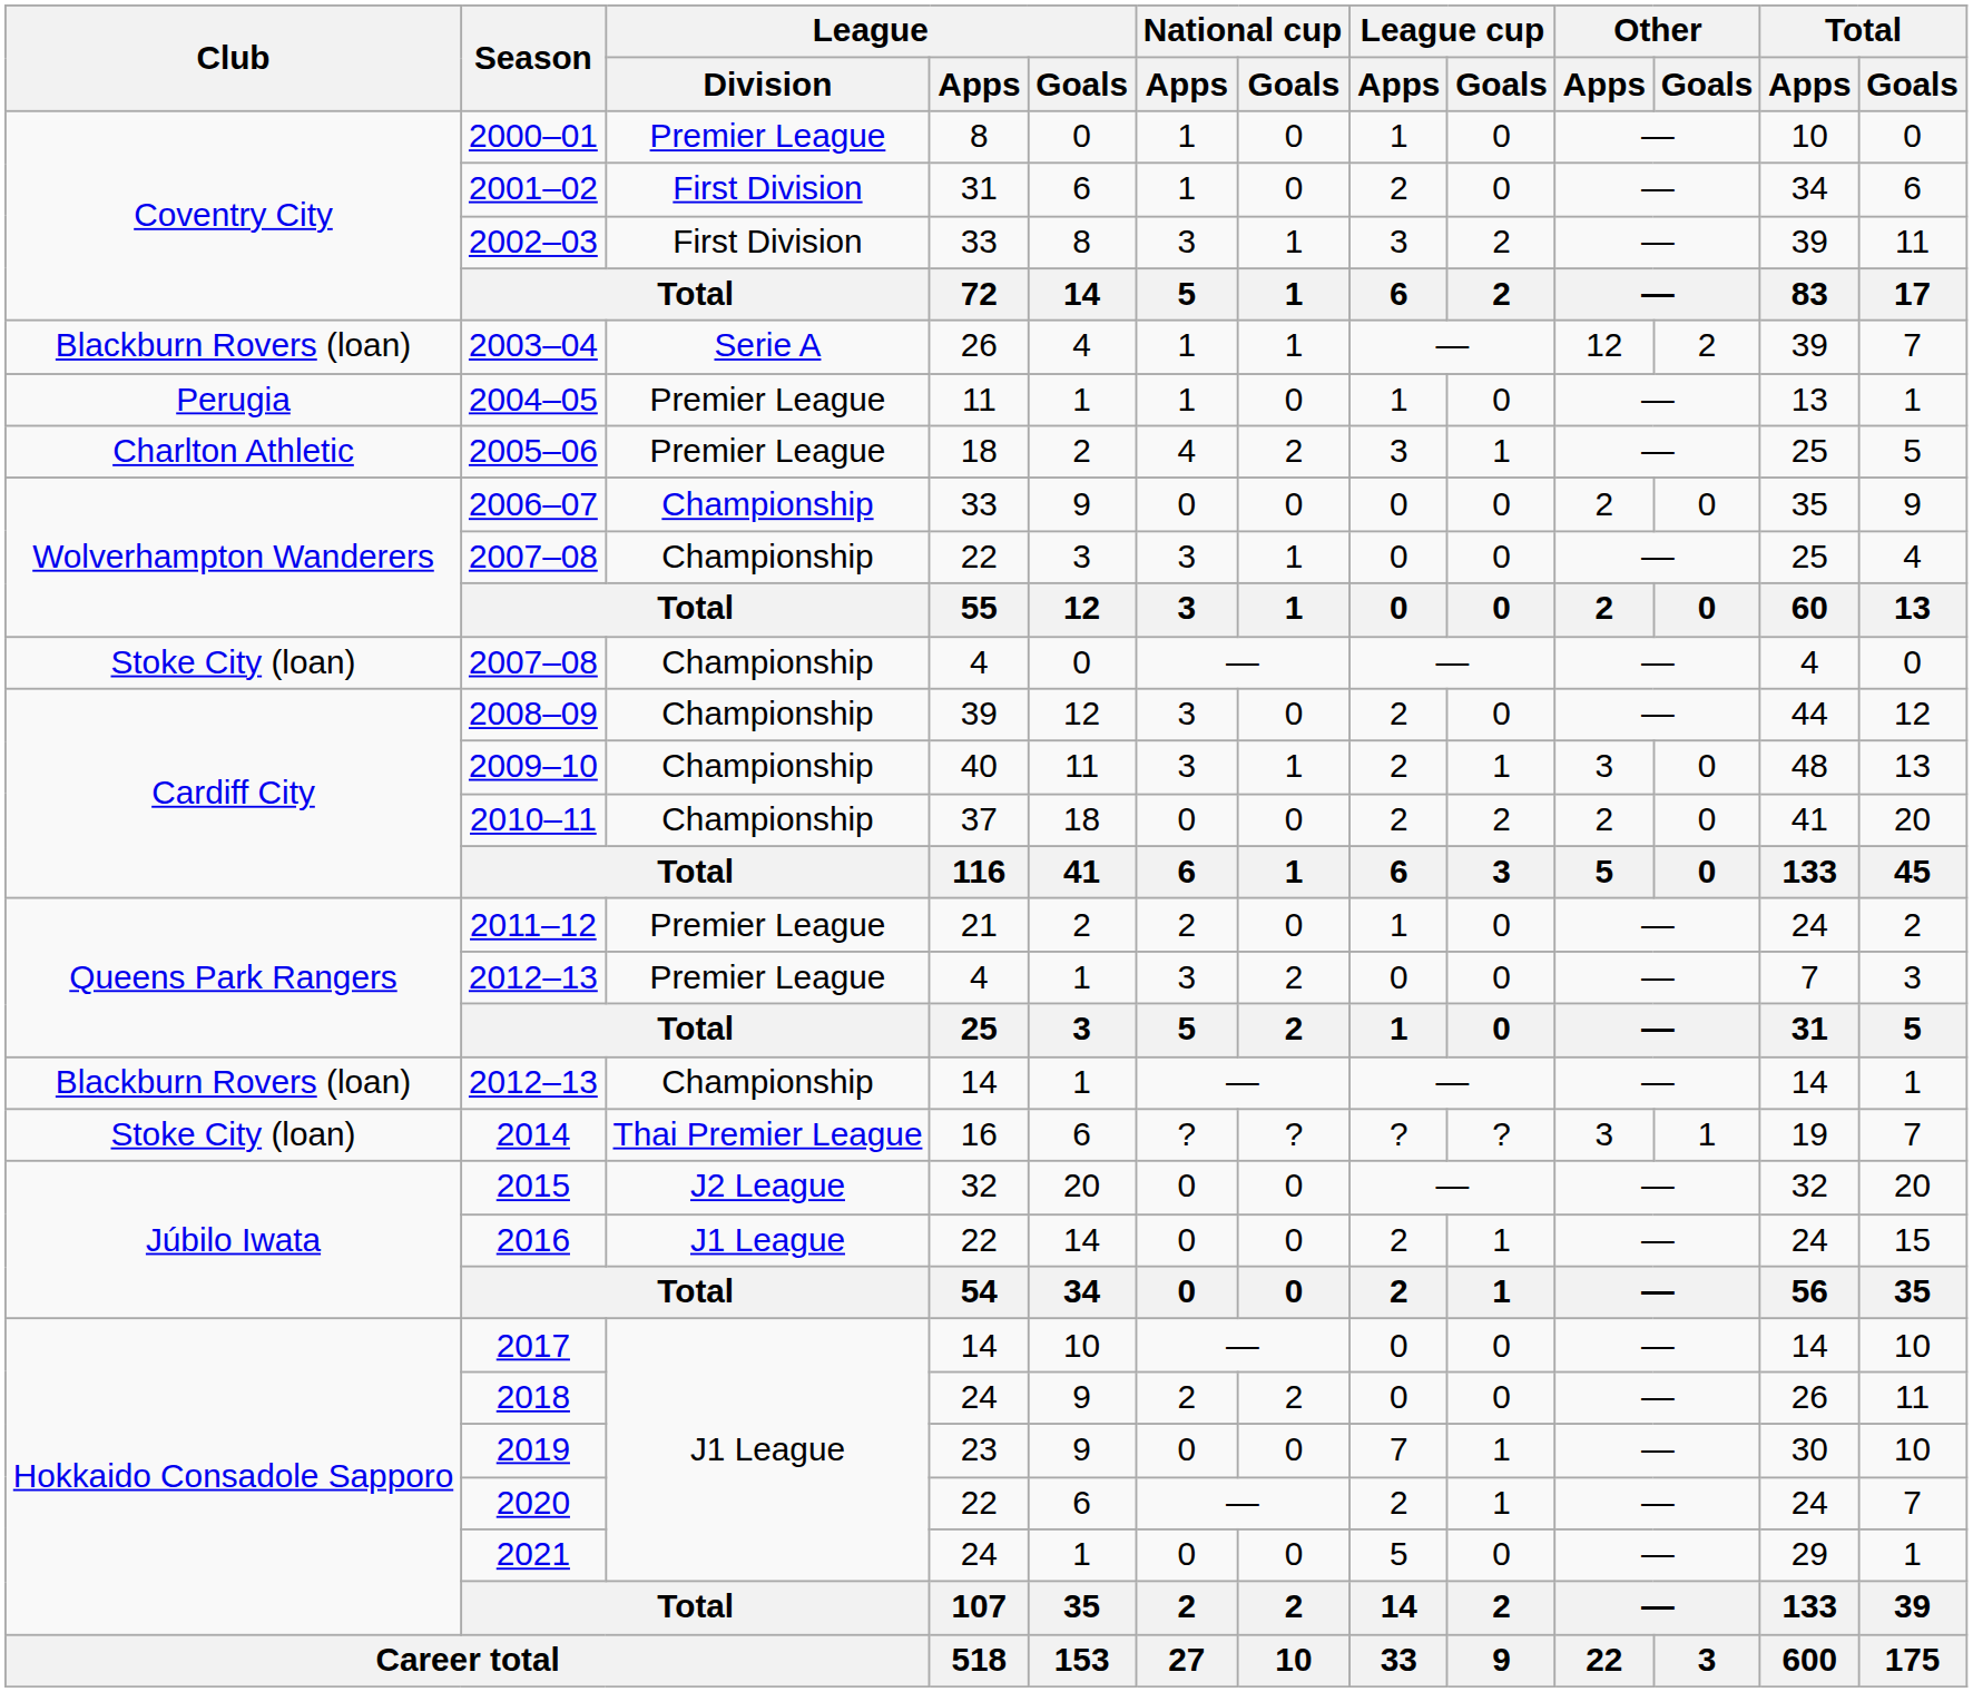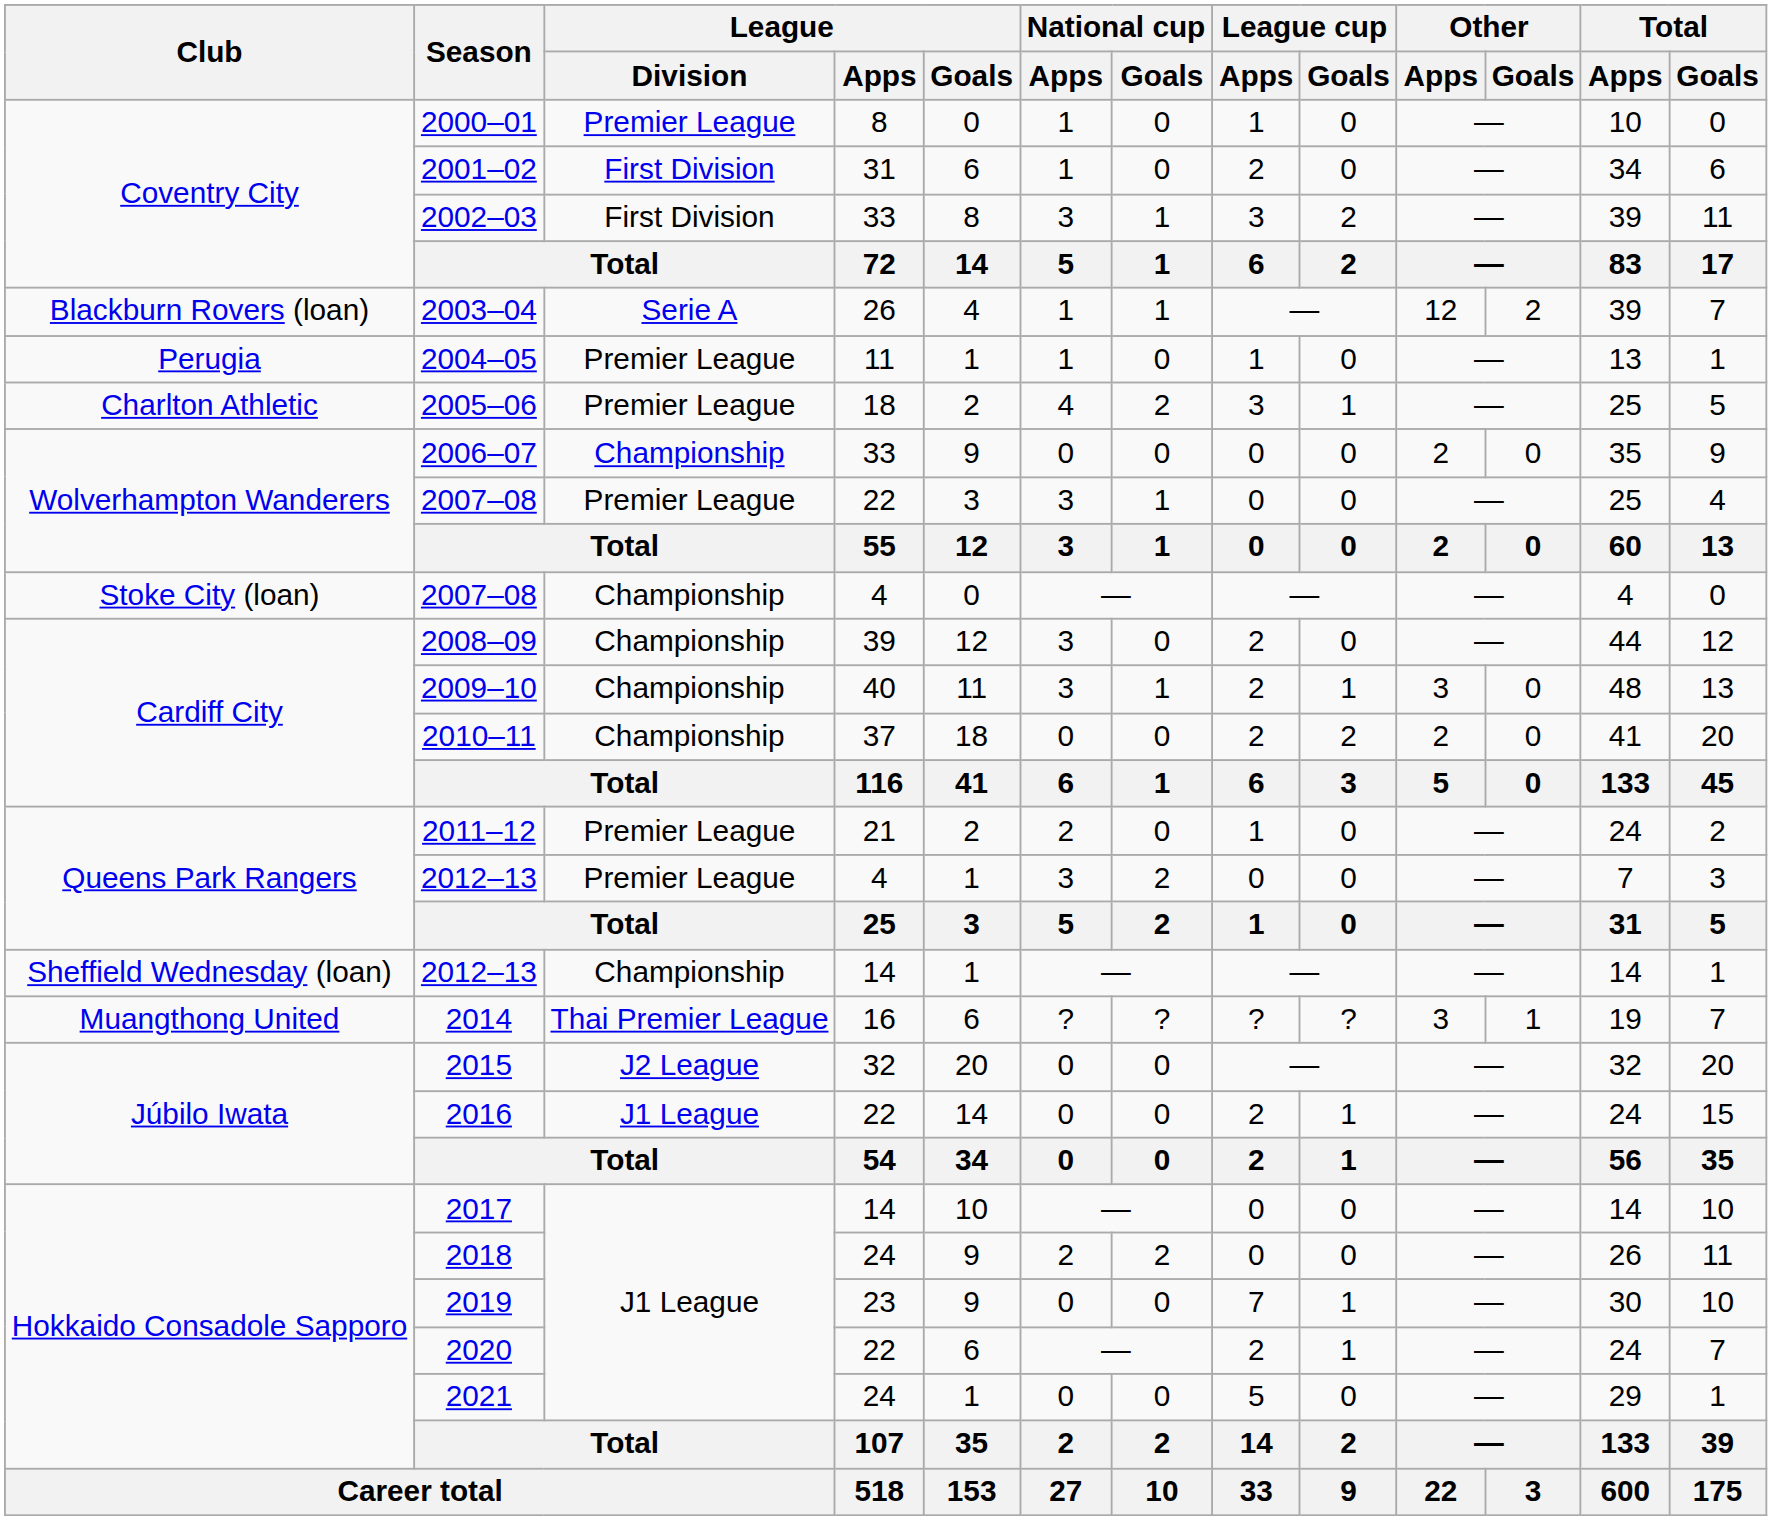2007–08 / 22 | League / Division: Championship -> Premier League
2012–13 / 14 | Club: Blackburn Rovers (loan) -> Sheffield Wednesday (loan)
2014 | Club: Stoke City (loan) -> Muangthong United
